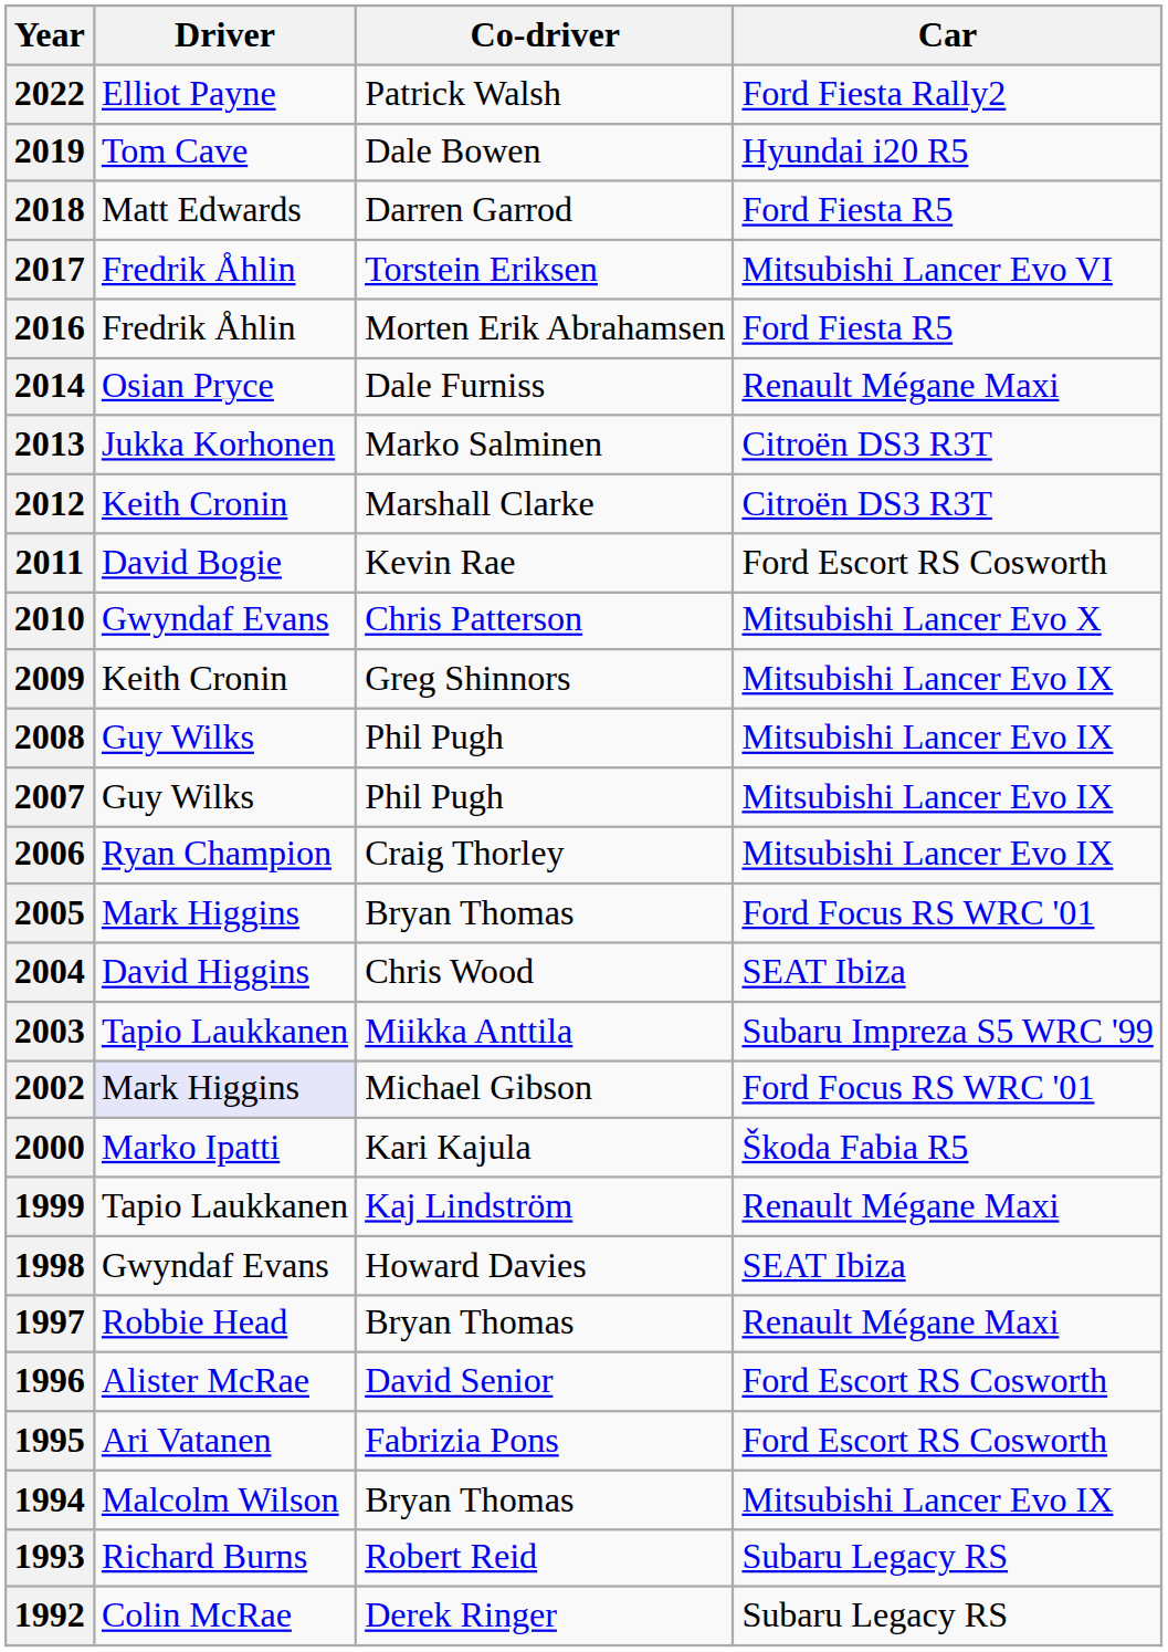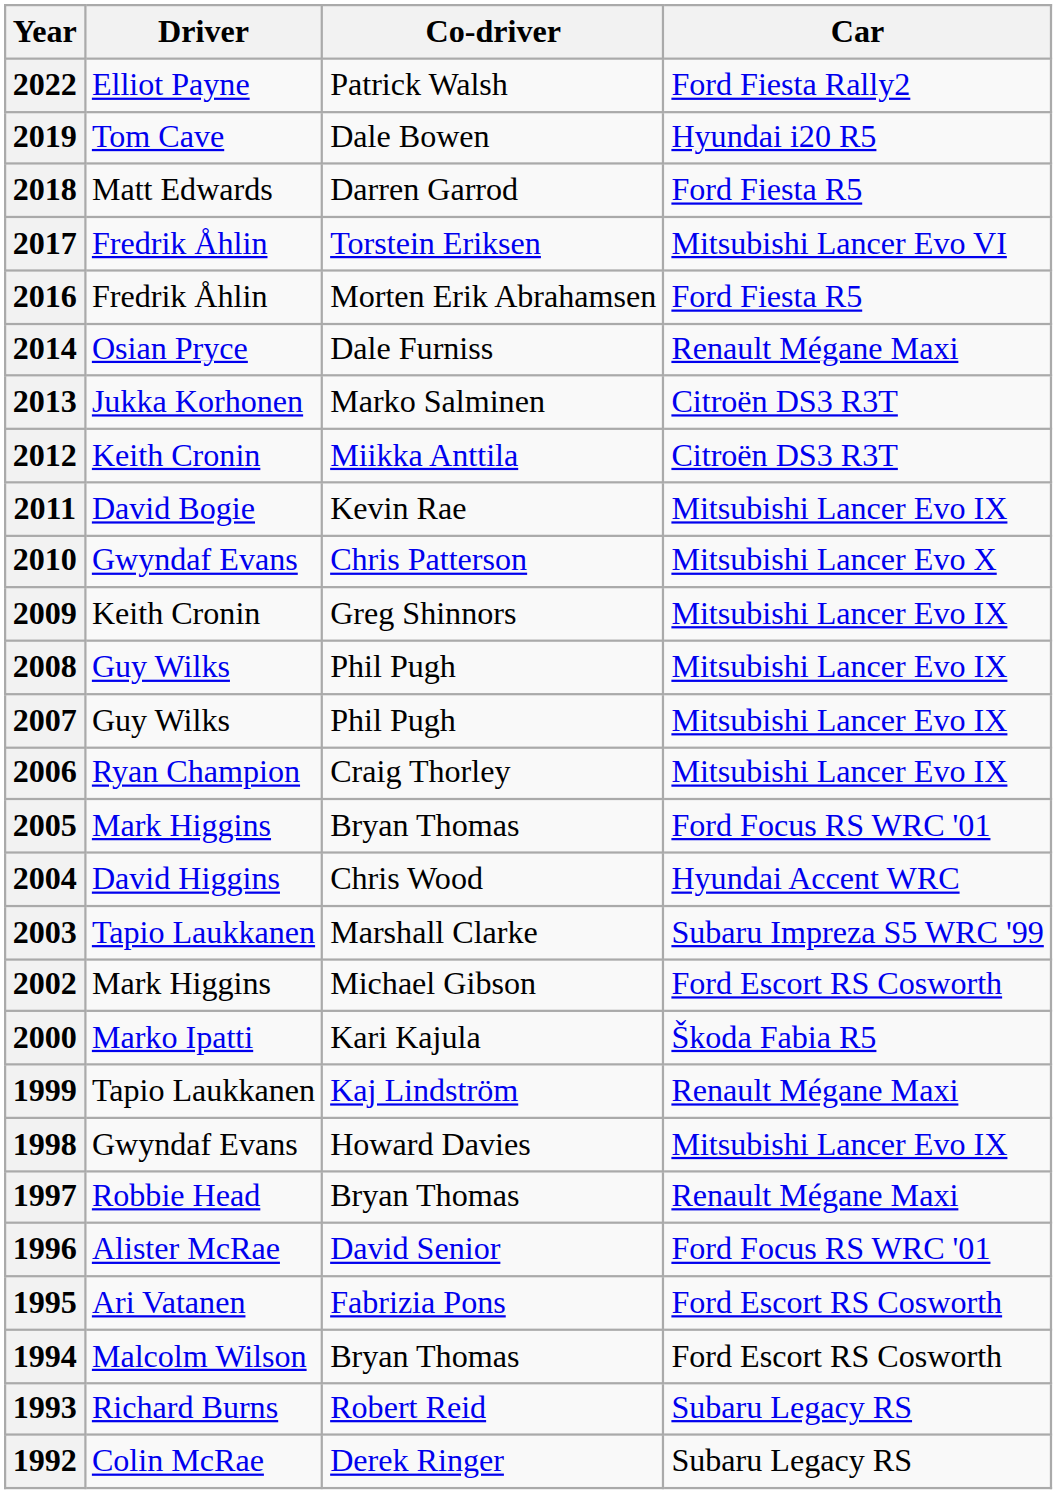2012 | Co-driver: Marshall Clarke -> Miikka Anttila
2011 | Car: Ford Escort RS Cosworth -> Mitsubishi Lancer Evo IX
2004 | Car: SEAT Ibiza -> Hyundai Accent WRC
2003 | Co-driver: Miikka Anttila -> Marshall Clarke
2002 | Driver: lavender background -> no background
2002 | Car: Ford Focus RS WRC '01 -> Ford Escort RS Cosworth
1998 | Car: SEAT Ibiza -> Mitsubishi Lancer Evo IX
1996 | Car: Ford Escort RS Cosworth -> Ford Focus RS WRC '01
1994 | Car: Mitsubishi Lancer Evo IX -> Ford Escort RS Cosworth
